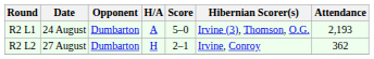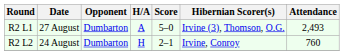R2 L1 | Date: 24 August -> 27 August
R2 L1 | Attendance: 2,193 -> 2,493
R2 L2 | Date: 27 August -> 24 August
R2 L2 | Attendance: 362 -> 760
